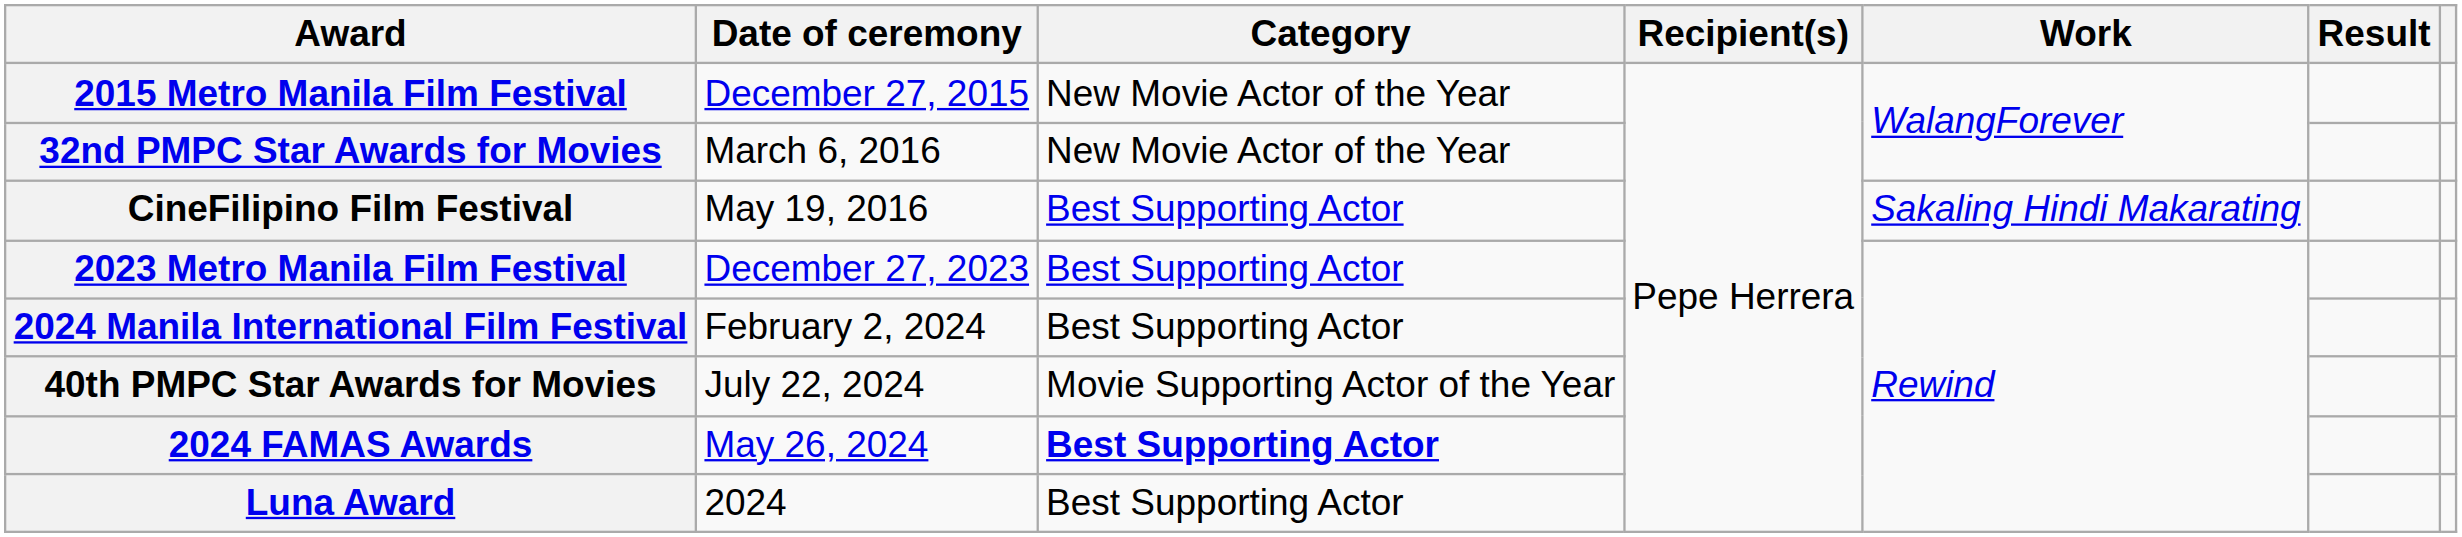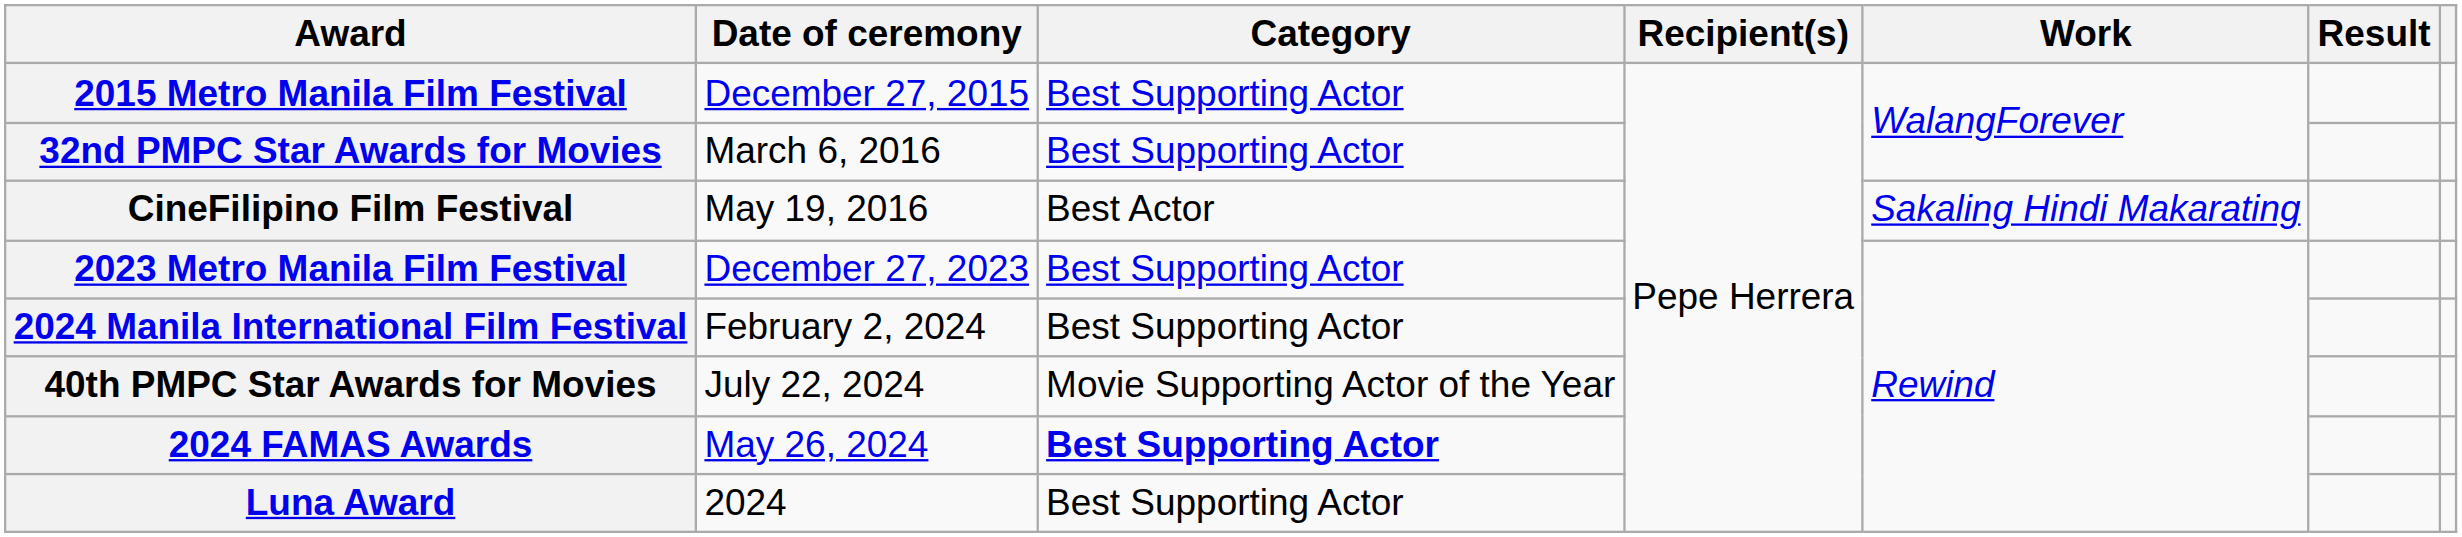2015 Metro Manila Film Festival | Category: New Movie Actor of the Year -> Best Supporting Actor
32nd PMPC Star Awards for Movies | Category: New Movie Actor of the Year -> Best Supporting Actor
CineFilipino Film Festival | Category: Best Supporting Actor -> Best Actor
